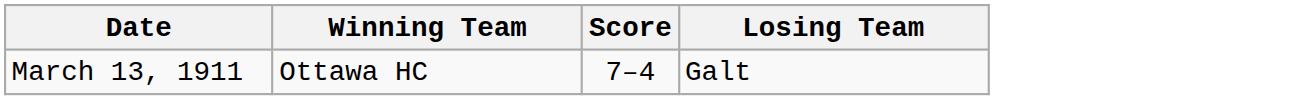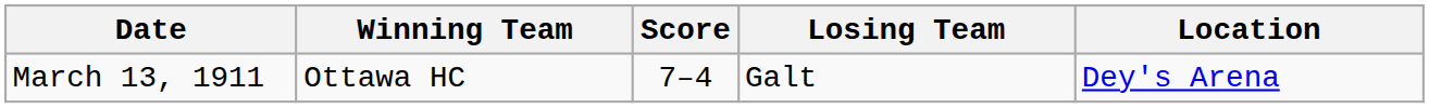+ column: Location | Dey's Arena
